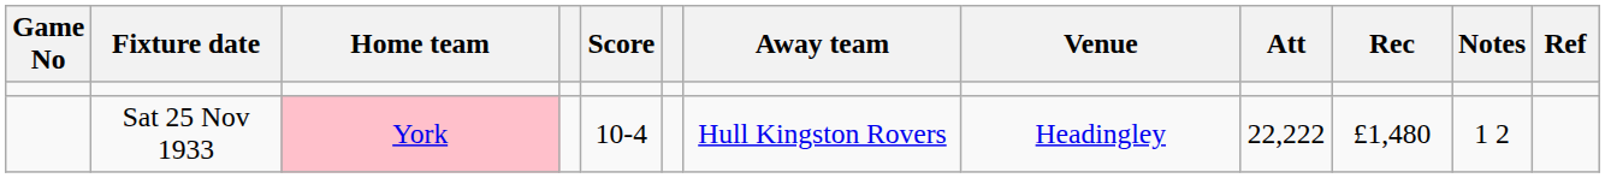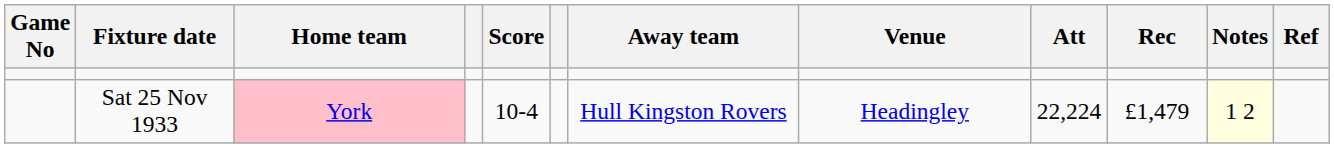Sat 25 Nov 1933 | Att: 22,222 -> 22,224
Sat 25 Nov 1933 | Rec: £1,480 -> £1,479
Sat 25 Nov 1933 | Notes: no background -> lightyellow background
